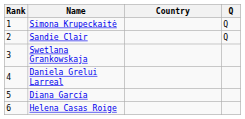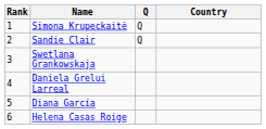columns swapped: Country <-> Q
